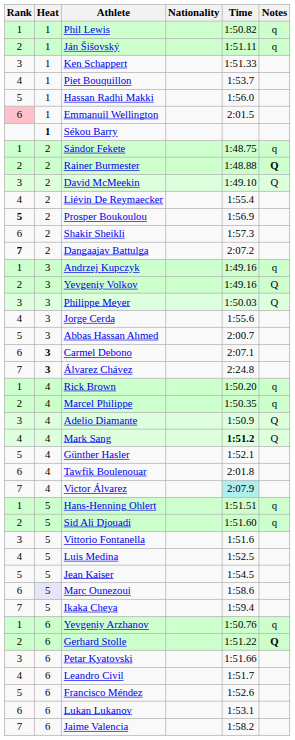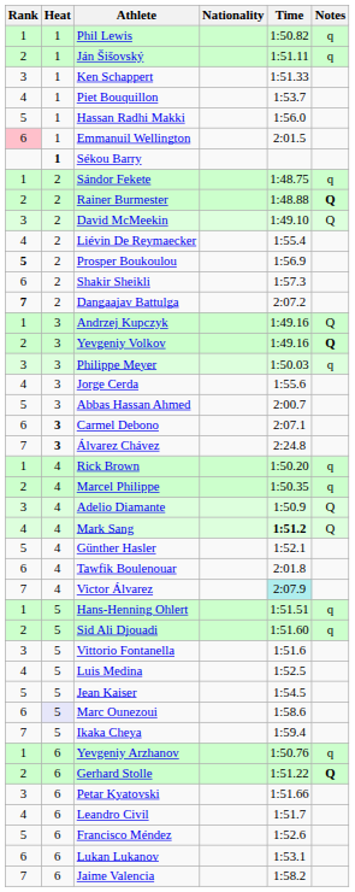Andrzej Kupczyk | Notes: q -> Q
Yevgeniy Volkov | Notes: normal -> bold
Philippe Meyer | Notes: Q -> q
